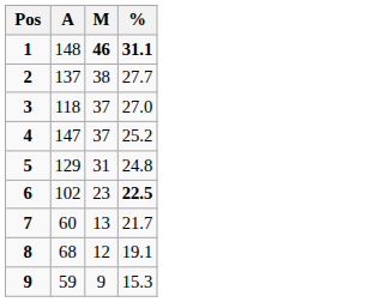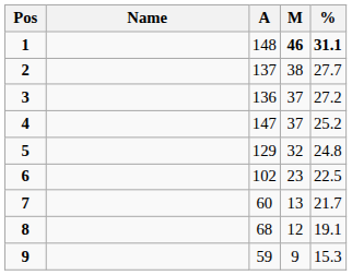+ column: Name
3 | A: 118 -> 136
3 | %: 27.0 -> 27.2
5 | M: 31 -> 32
6 | %: bold -> normal
